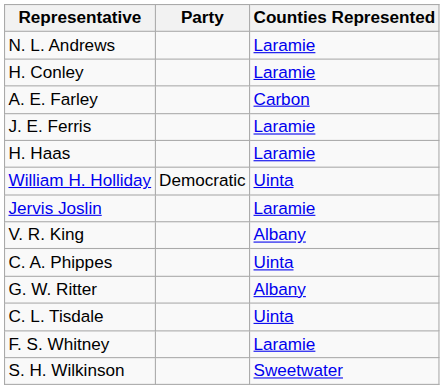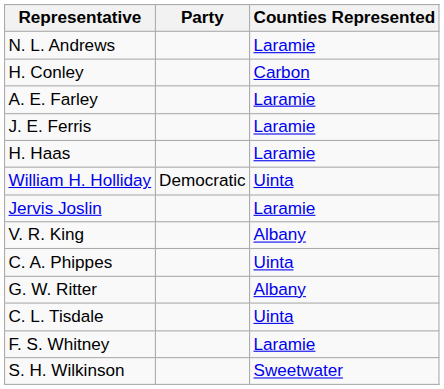H. Conley | Counties Represented: Laramie -> Carbon
A. E. Farley | Counties Represented: Carbon -> Laramie
